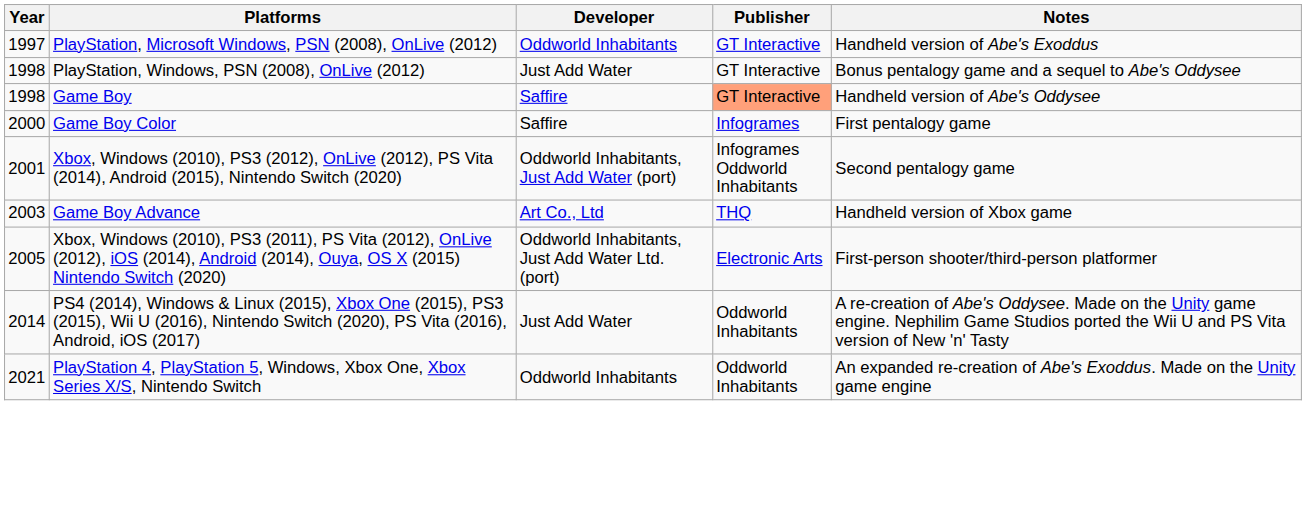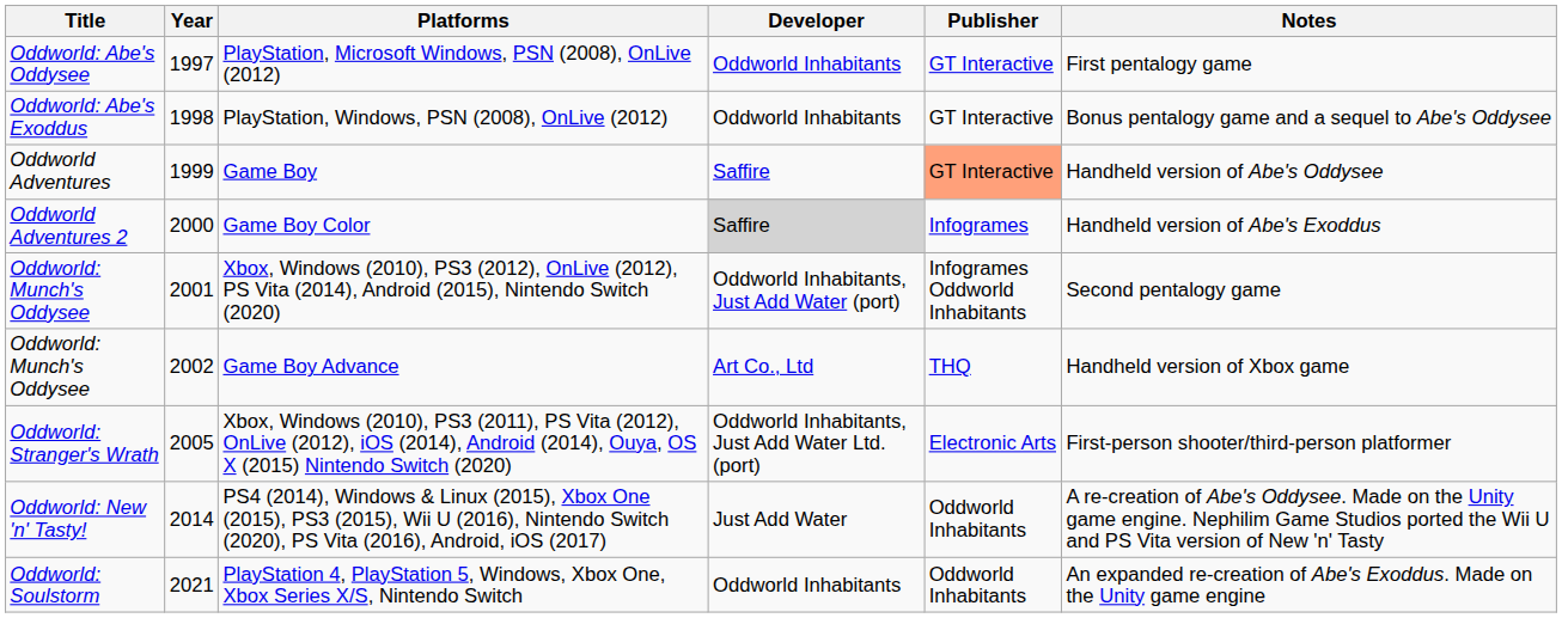+ column: Title | Oddworld: Abe's Oddysee | Oddworld: Abe's Exoddus | Oddworld Adventures | Oddworld Adventures 2 | Oddworld: Munch's Oddysee | Oddworld: Munch's Oddysee | Oddworld: Stranger's Wrath | Oddworld: New 'n' Tasty! | Oddworld: Soulstorm
PlayStation, Microsoft Windows, PSN (2008), OnLive (2012) | Notes: Handheld version of Abe's Exoddus -> First pentalogy game
PlayStation, Windows, PSN (2008), OnLive (2012) | Developer: Just Add Water -> Oddworld Inhabitants
Game Boy | Year: 1998 -> 1999
Game Boy Color | Developer: no background -> lightgrey background
Game Boy Color | Notes: First pentalogy game -> Handheld version of Abe's Exoddus
Game Boy Advance | Year: 2003 -> 2002
